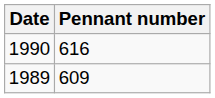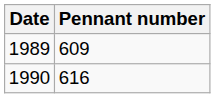rows swapped: 1989 <-> 1990
